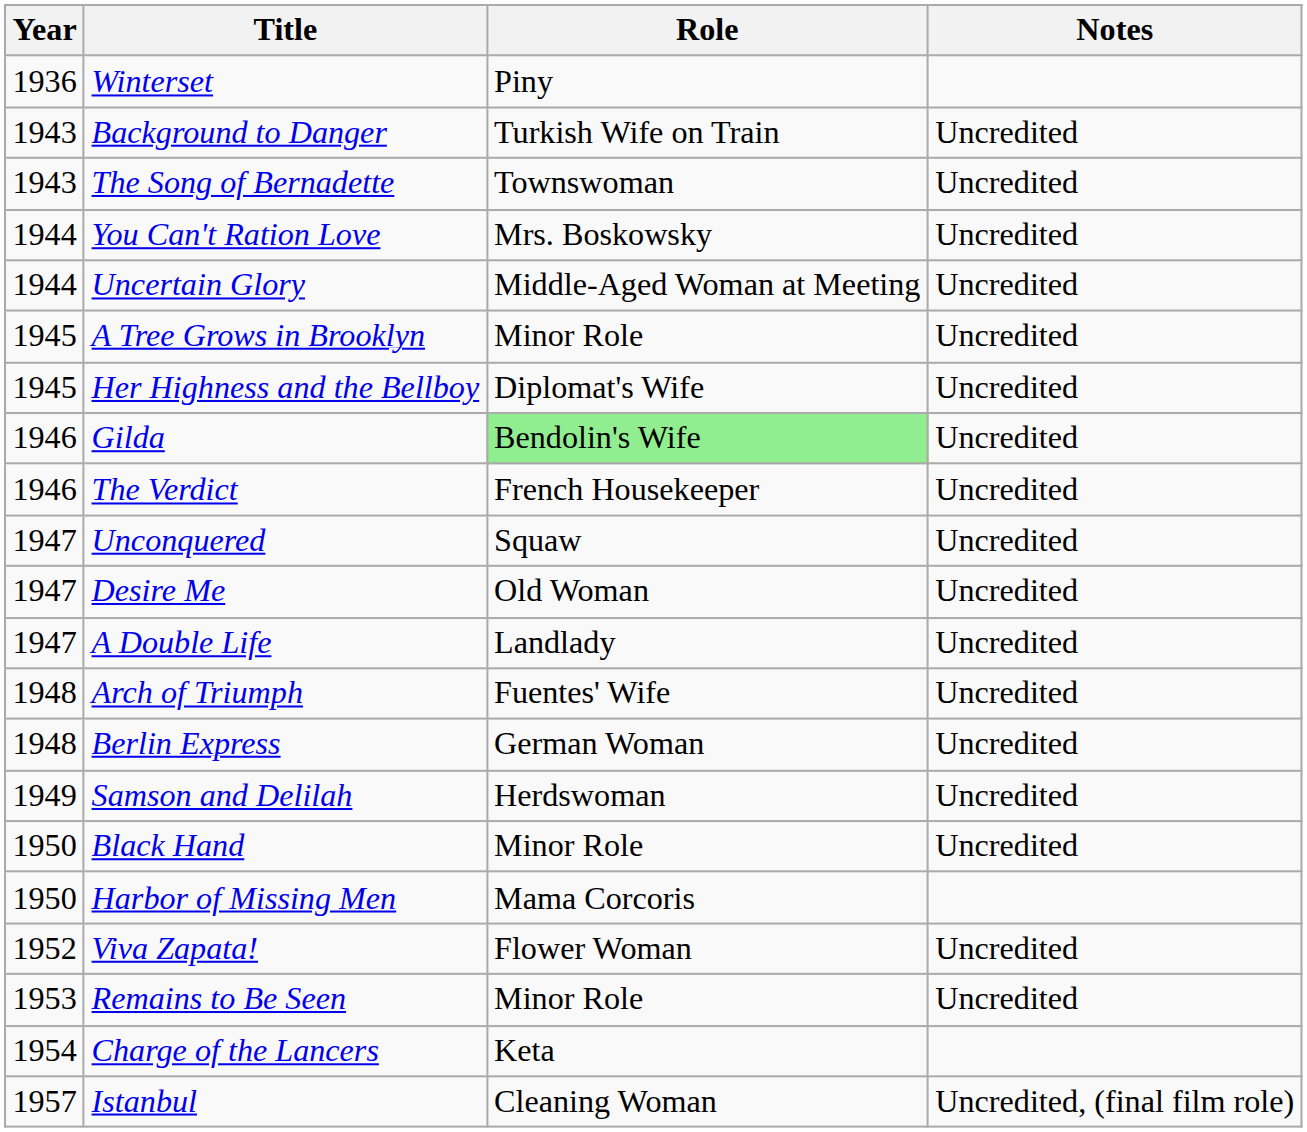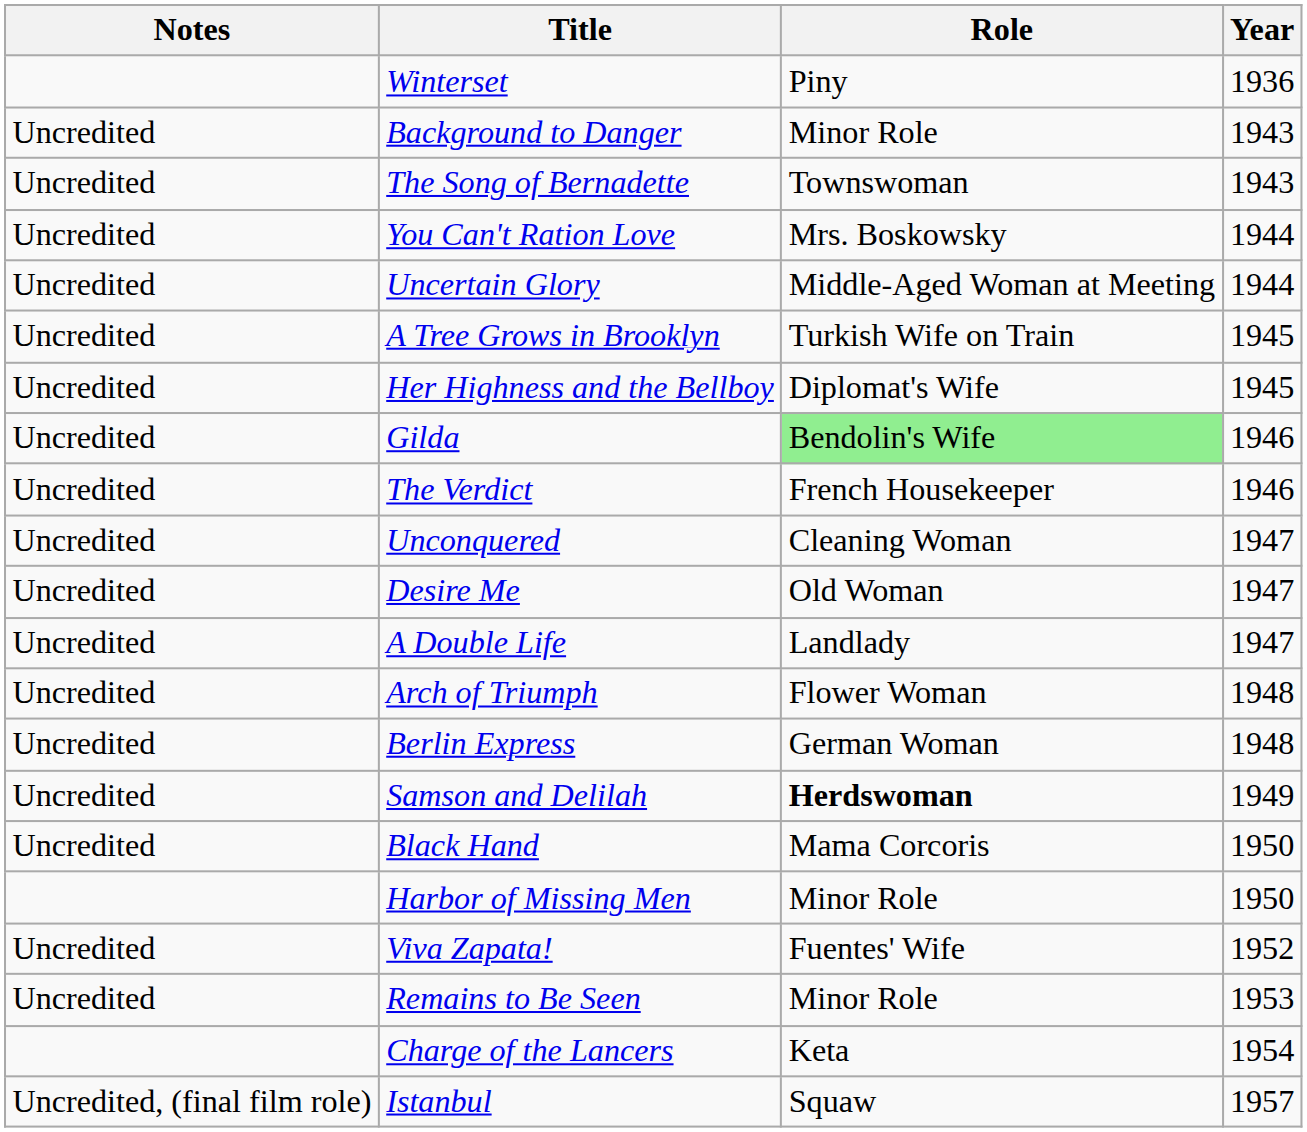columns swapped: Year <-> Notes
Background to Danger | Role: Turkish Wife on Train -> Minor Role
A Tree Grows in Brooklyn | Role: Minor Role -> Turkish Wife on Train
Unconquered | Role: Squaw -> Cleaning Woman
Arch of Triumph | Role: Fuentes' Wife -> Flower Woman
Samson and Delilah | Role: normal -> bold
Black Hand | Role: Minor Role -> Mama Corcoris
Harbor of Missing Men | Role: Mama Corcoris -> Minor Role
Viva Zapata! | Role: Flower Woman -> Fuentes' Wife
Istanbul | Role: Cleaning Woman -> Squaw
